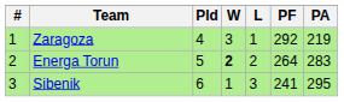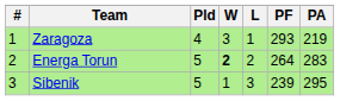Zaragoza | PF: 292 -> 293
Sibenik | Pld: 6 -> 5
Sibenik | PF: 241 -> 239
